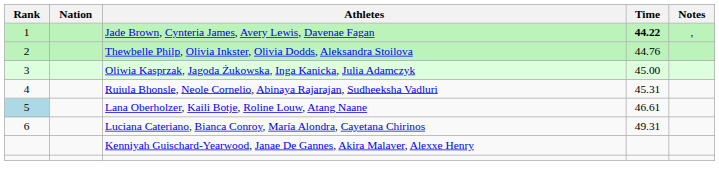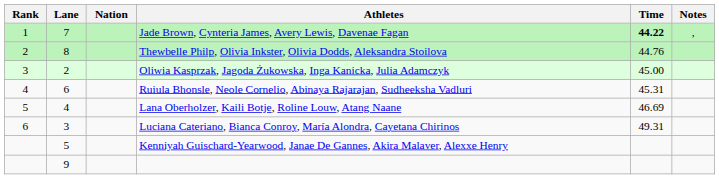+ column: Lane | 7 | 8 | 2 | 6 | 4 | 3 | 5 | 9
Lana Oberholzer, Kaili Botje, Roline Louw, Atang Naane | Rank: lightblue background -> no background
Lana Oberholzer, Kaili Botje, Roline Louw, Atang Naane | Time: 46.61 -> 46.69
